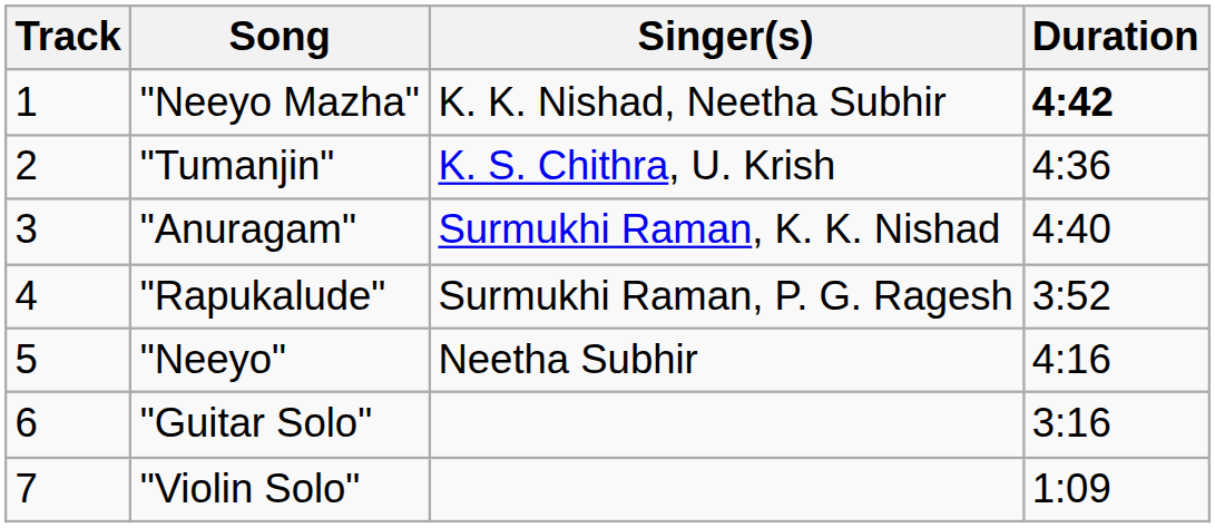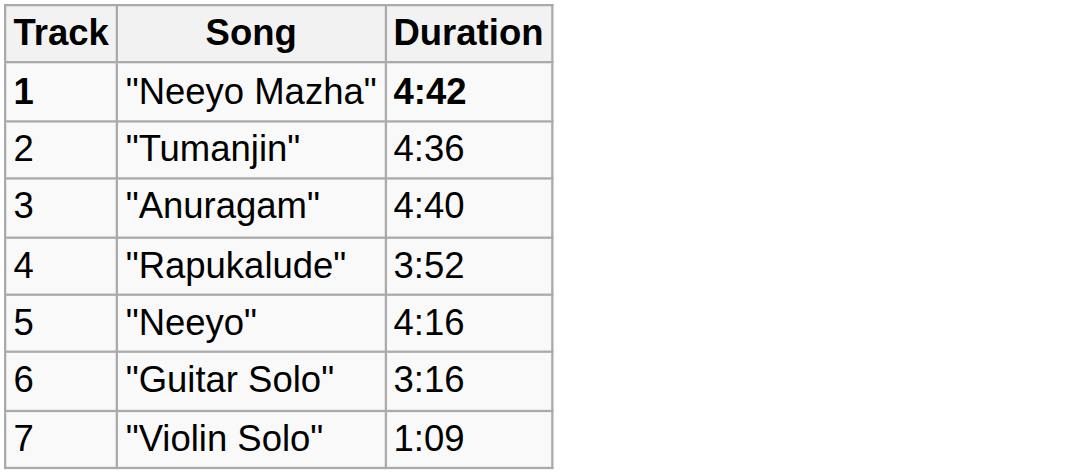- column: Singer(s) | K. K. Nishad, Neetha Subhir | K. S. Chithra, U. Krish | Surmukhi Raman, K. K. Nishad | Surmukhi Raman, P. G. Ragesh | Neetha Subhir
"Neeyo Mazha" | Track: normal -> bold
